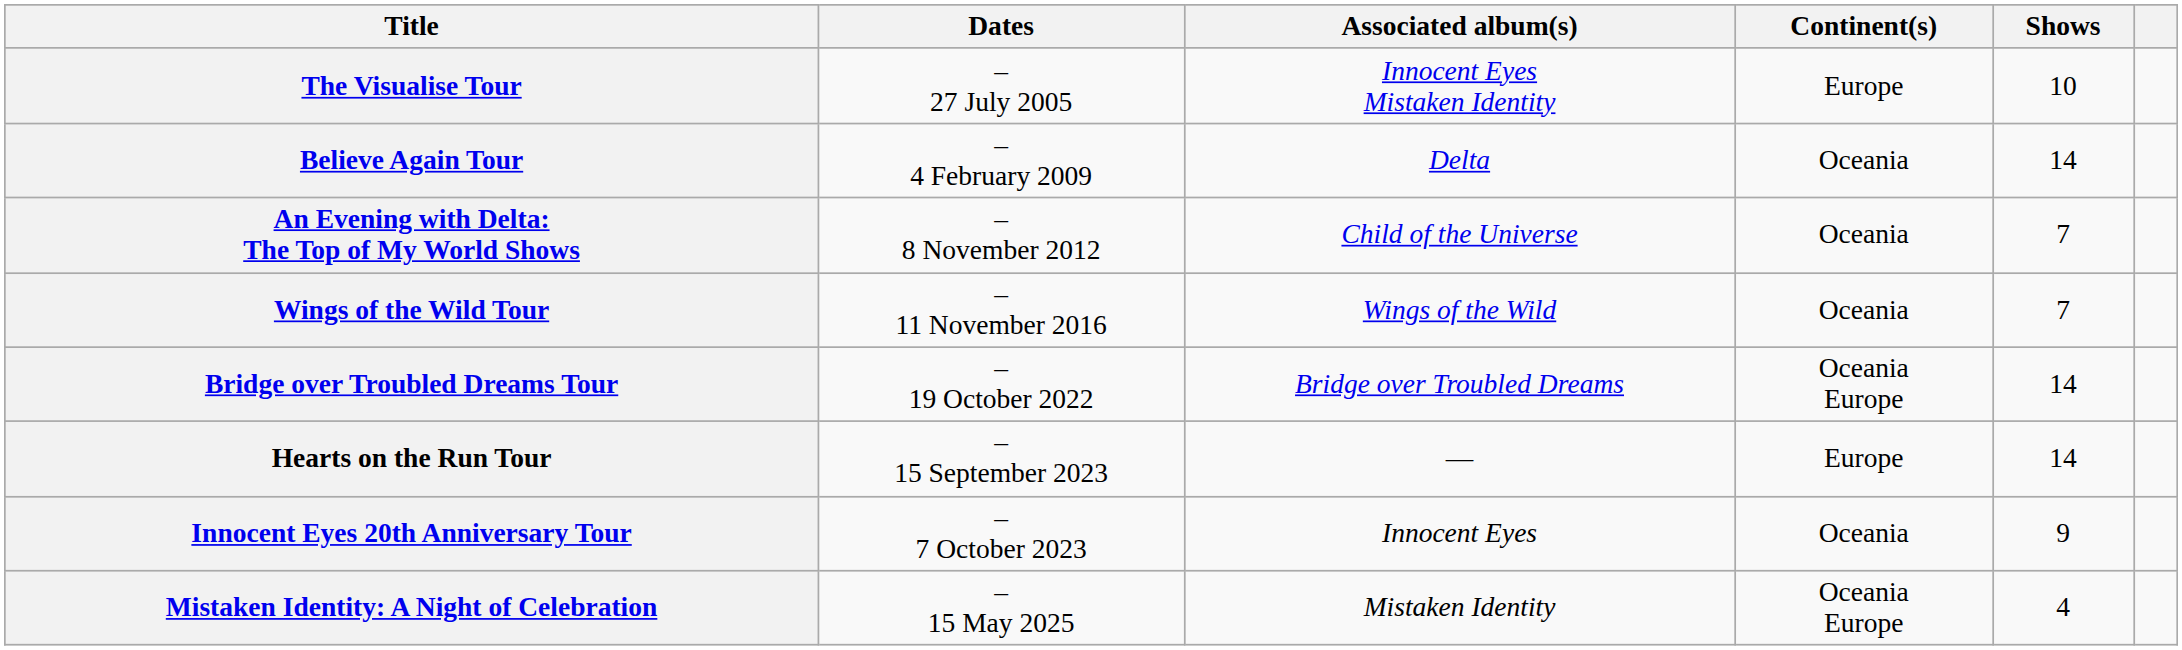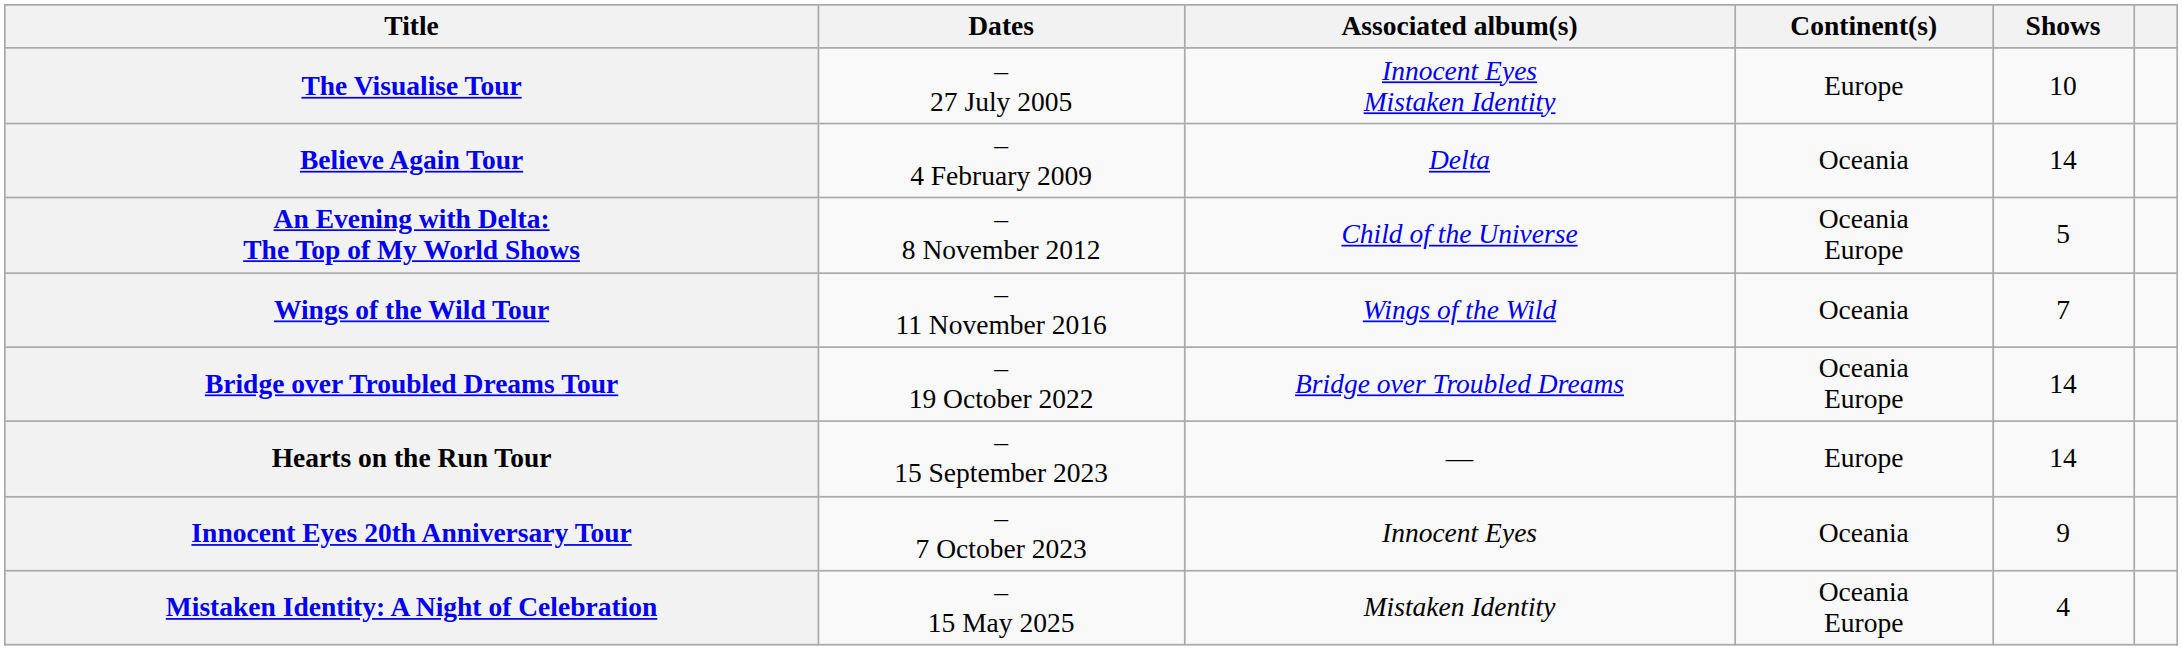An Evening with Delta: The Top of My World Shows | Continent(s): Oceania -> Oceania Europe
An Evening with Delta: The Top of My World Shows | Shows: 7 -> 5
